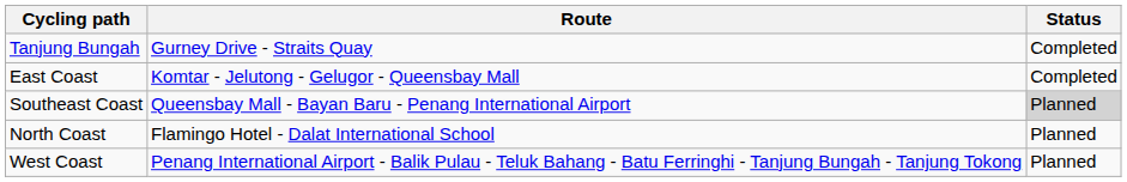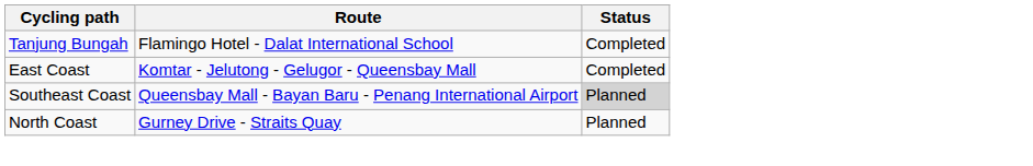Tanjung Bungah | Route: Gurney Drive - Straits Quay -> Flamingo Hotel - Dalat International School
North Coast | Route: Flamingo Hotel - Dalat International School -> Gurney Drive - Straits Quay
- row: West Coast | Penang International Airport - Balik Pulau - Teluk Bahang - Batu Ferringhi - Tanjung Bungah - Tanjung Tokong | Planned
